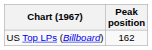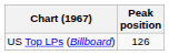US Top LPs (Billboard) | Peak position: 162 -> 126
